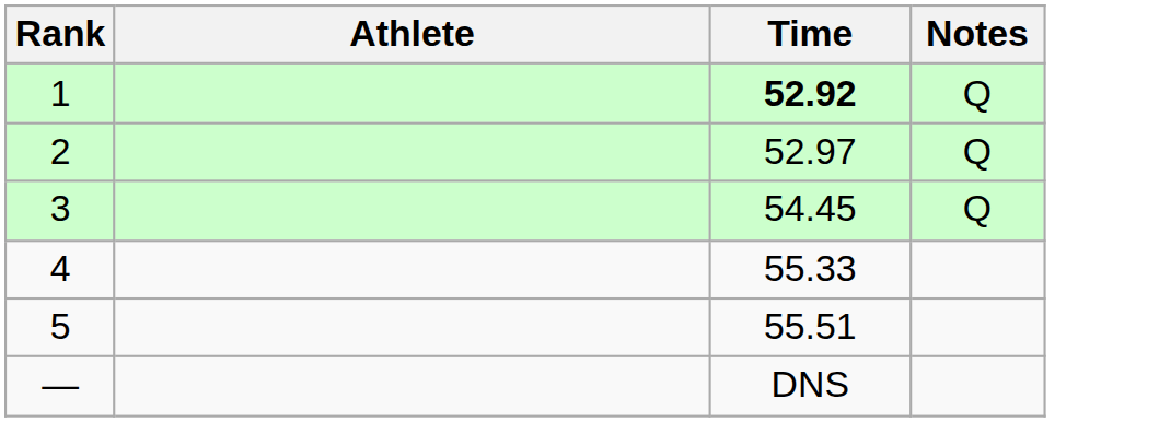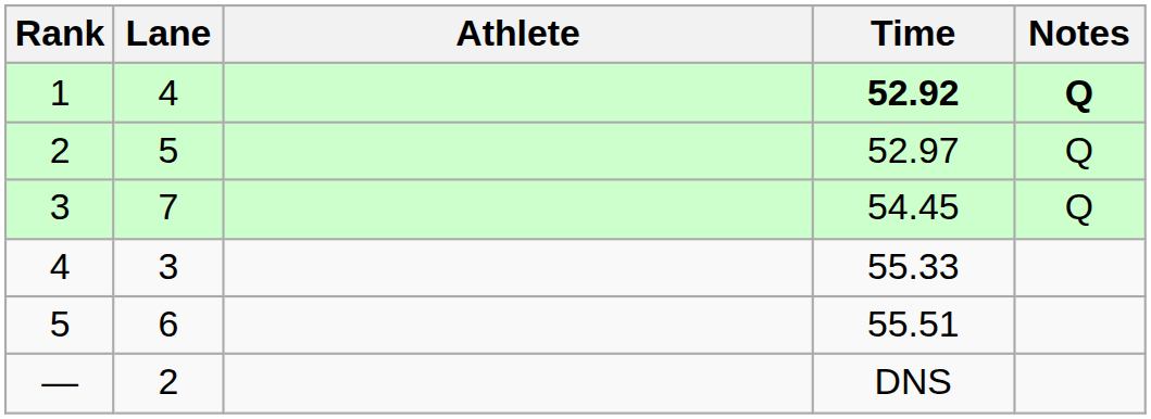+ column: Lane | 4 | 5 | 7 | 3 | 6 | 2
1 | Notes: normal -> bold
